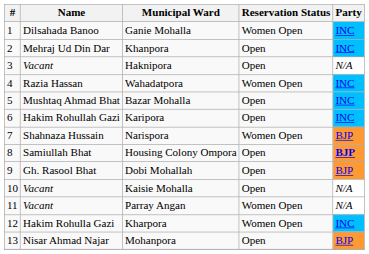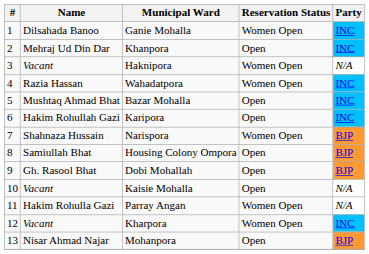Haknipora | Reservation Status: Open -> Women Open
Housing Colony Ompora | Party: bold -> normal
Parray Angan | Name: Vacant -> Hakim Rohulla Gazi
Kharpora | Name: Hakim Rohulla Gazi -> Vacant
